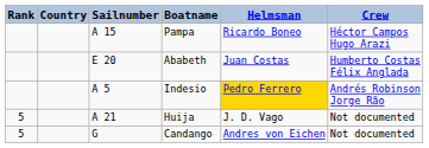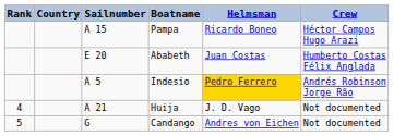Huija | Rank: 5 -> 4
